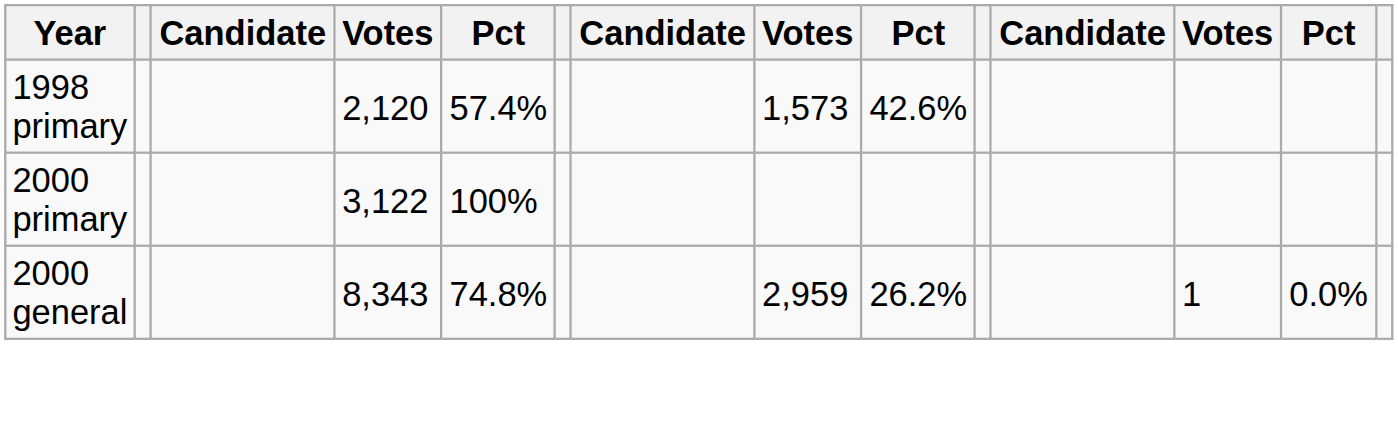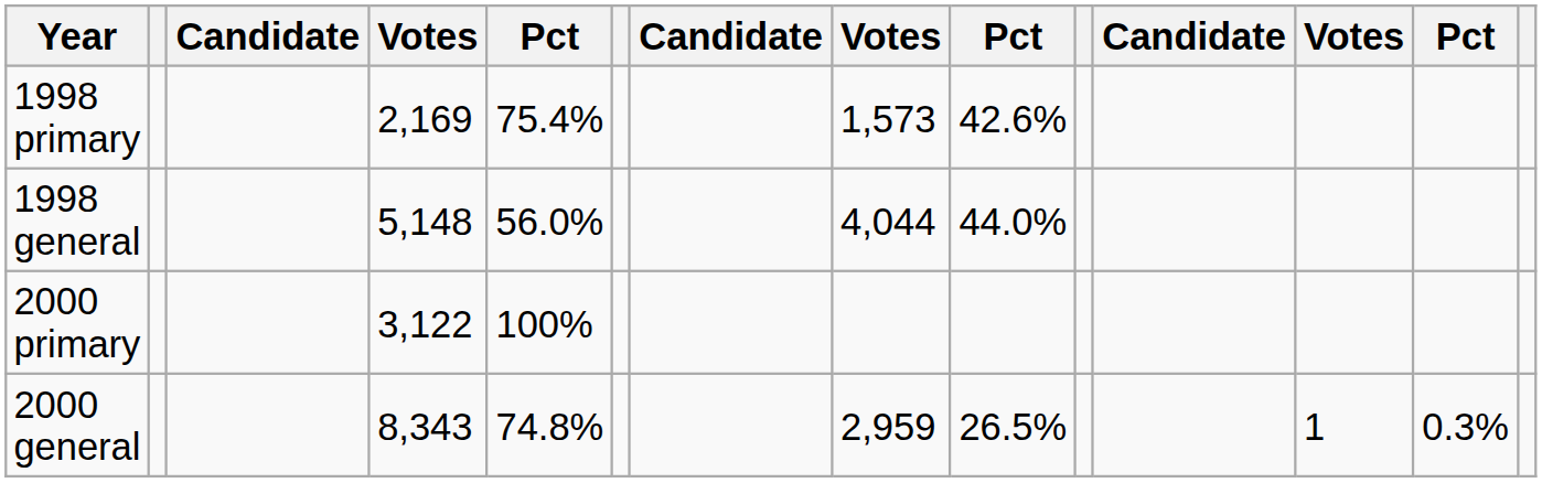1998 primary | column 4: 2,120 -> 2,169
1998 primary | column 5: 57.4% -> 75.4%
+ row: 1998 general | 5,148 | 56.0% | 4,044 | 44.0%
2000 general | column 9: 26.2% -> 26.5%
2000 general | column 13: 0.0% -> 0.3%
